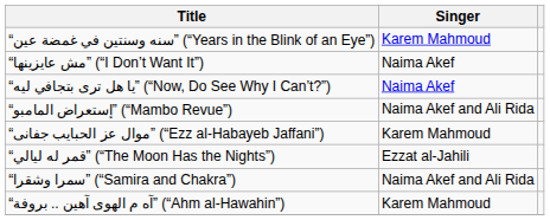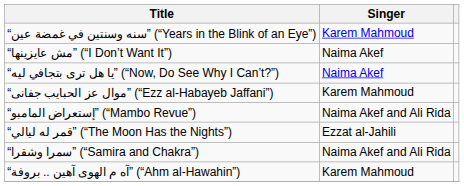rows swapped: “إستعراض المامبو” (“Mambo Revue”) <-> “موال عز الحبايب جفانى” (“Ezz al-Habayeb Jaffani”)
